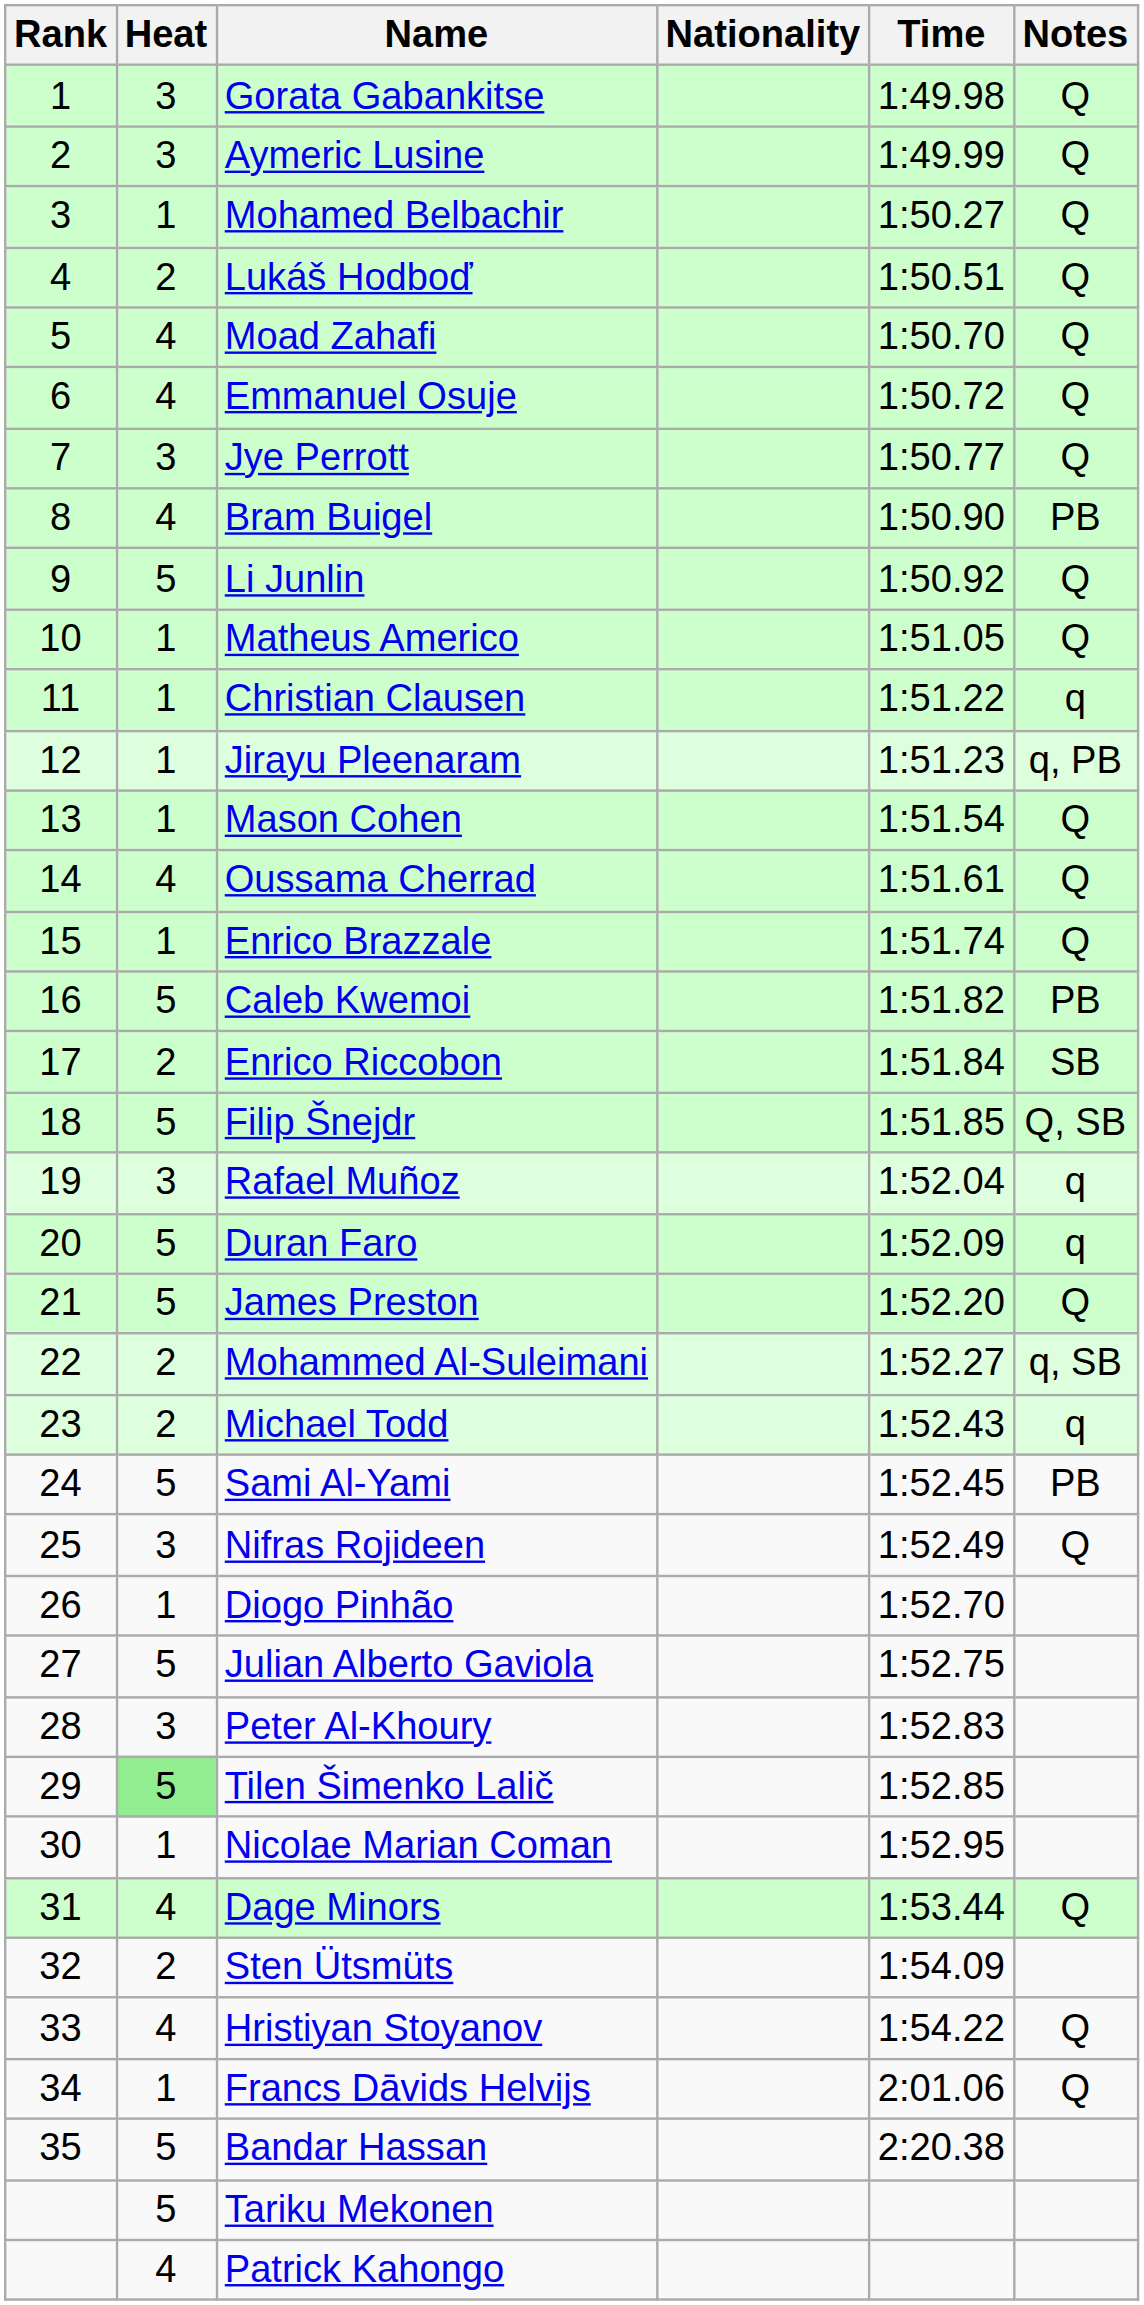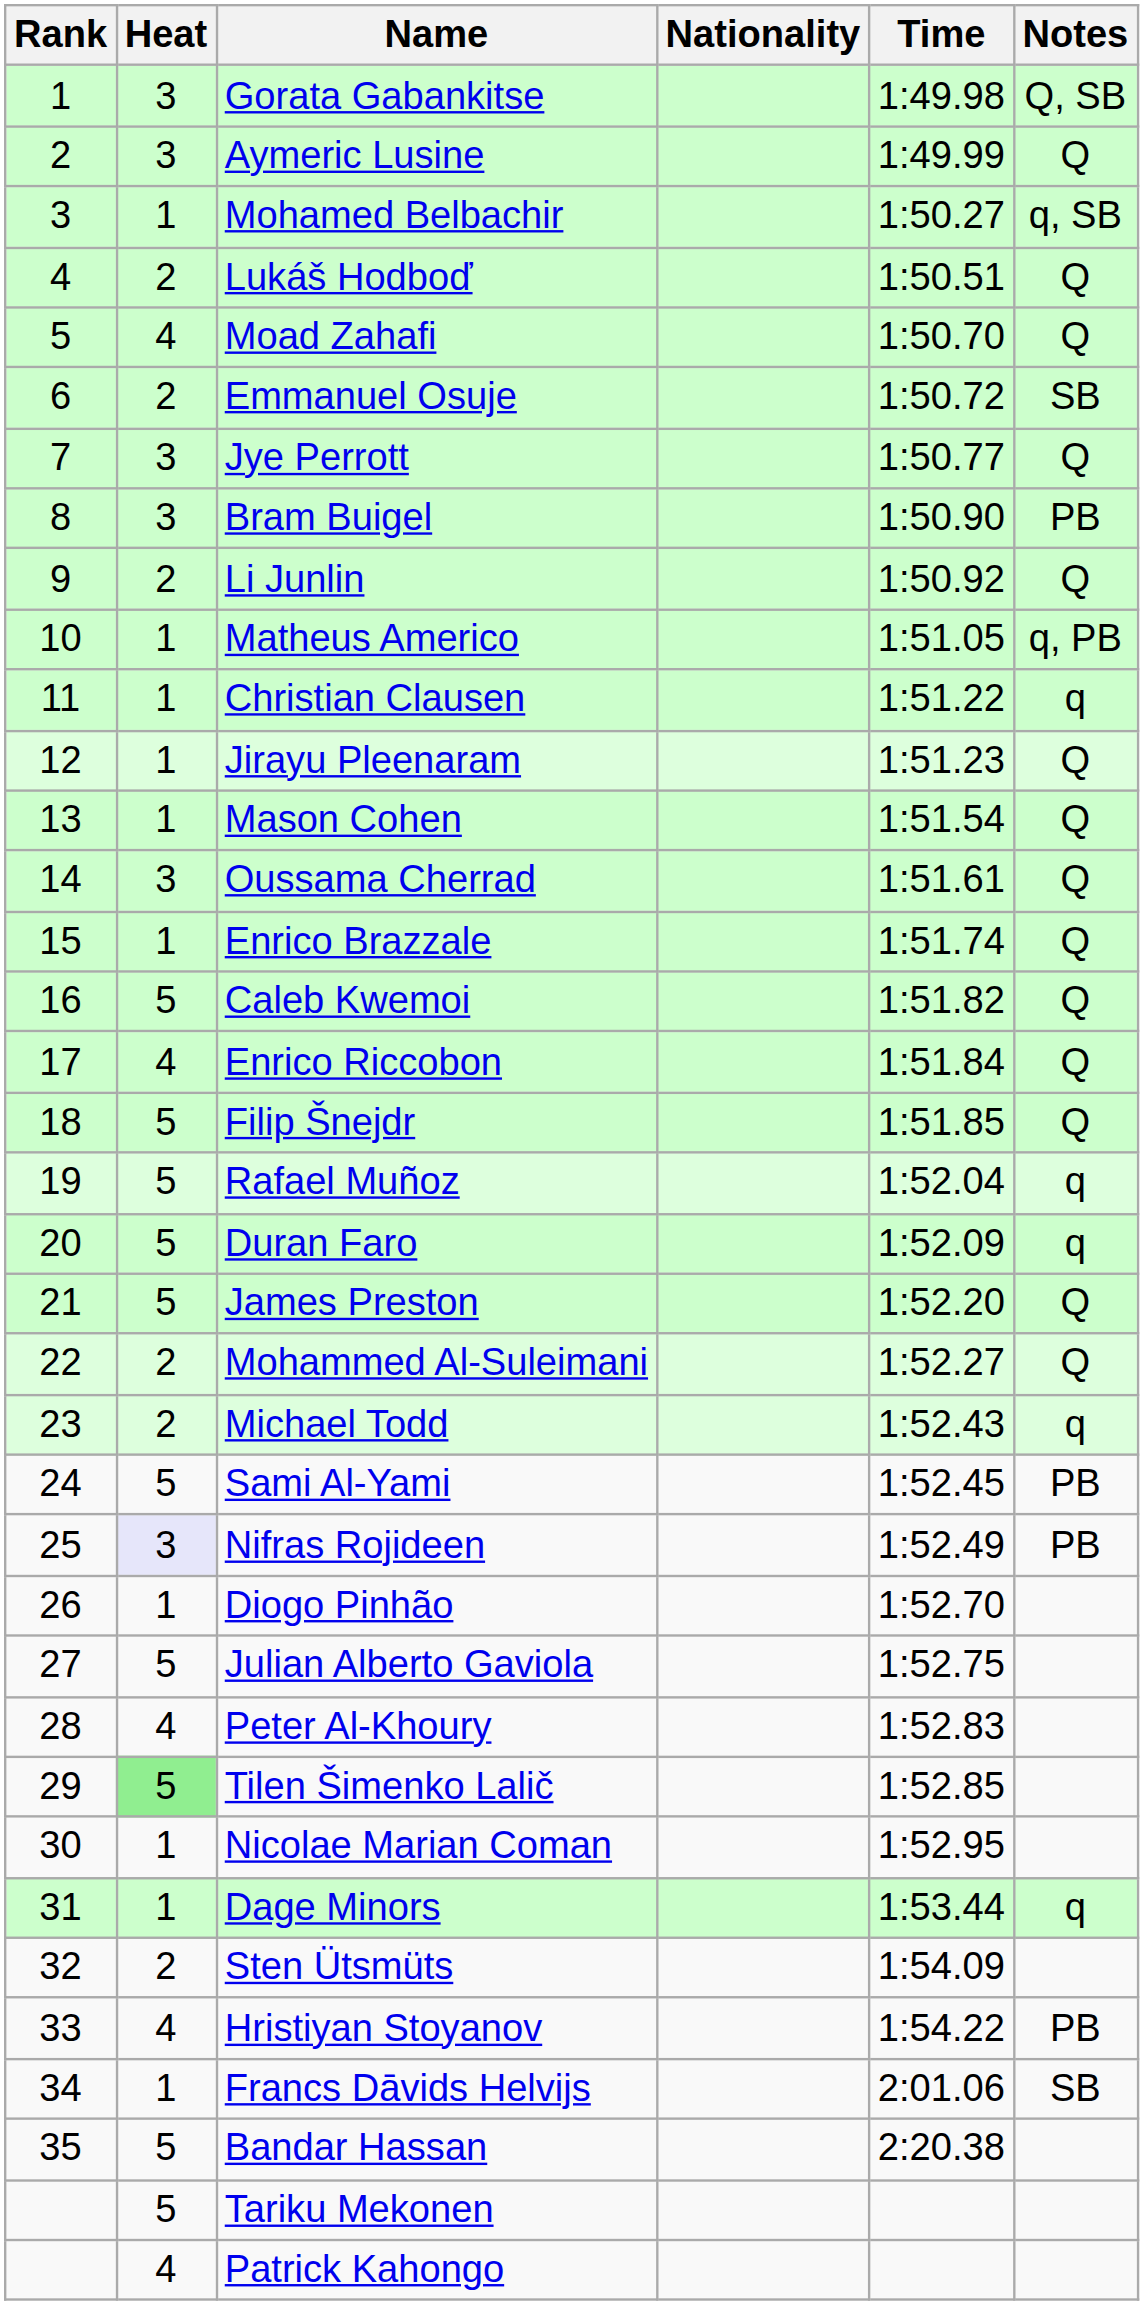Gorata Gabankitse | Notes: Q -> Q, SB
Mohamed Belbachir | Notes: Q -> q, SB
Emmanuel Osuje | Heat: 4 -> 2
Emmanuel Osuje | Notes: Q -> SB
Bram Buigel | Heat: 4 -> 3
Li Junlin | Heat: 5 -> 2
Matheus Americo | Notes: Q -> q, PB
Jirayu Pleenaram | Notes: q, PB -> Q
Oussama Cherrad | Heat: 4 -> 3
Caleb Kwemoi | Notes: PB -> Q
Enrico Riccobon | Heat: 2 -> 4
Enrico Riccobon | Notes: SB -> Q
Filip Šnejdr | Notes: Q, SB -> Q
Rafael Muñoz | Heat: 3 -> 5
Mohammed Al-Suleimani | Notes: q, SB -> Q
Nifras Rojideen | Heat: no background -> lavender background
Nifras Rojideen | Notes: Q -> PB
Peter Al-Khoury | Heat: 3 -> 4
Dage Minors | Heat: 4 -> 1
Dage Minors | Notes: Q -> q
Hristiyan Stoyanov | Notes: Q -> PB
Francs Dāvids Helvijs | Notes: Q -> SB
